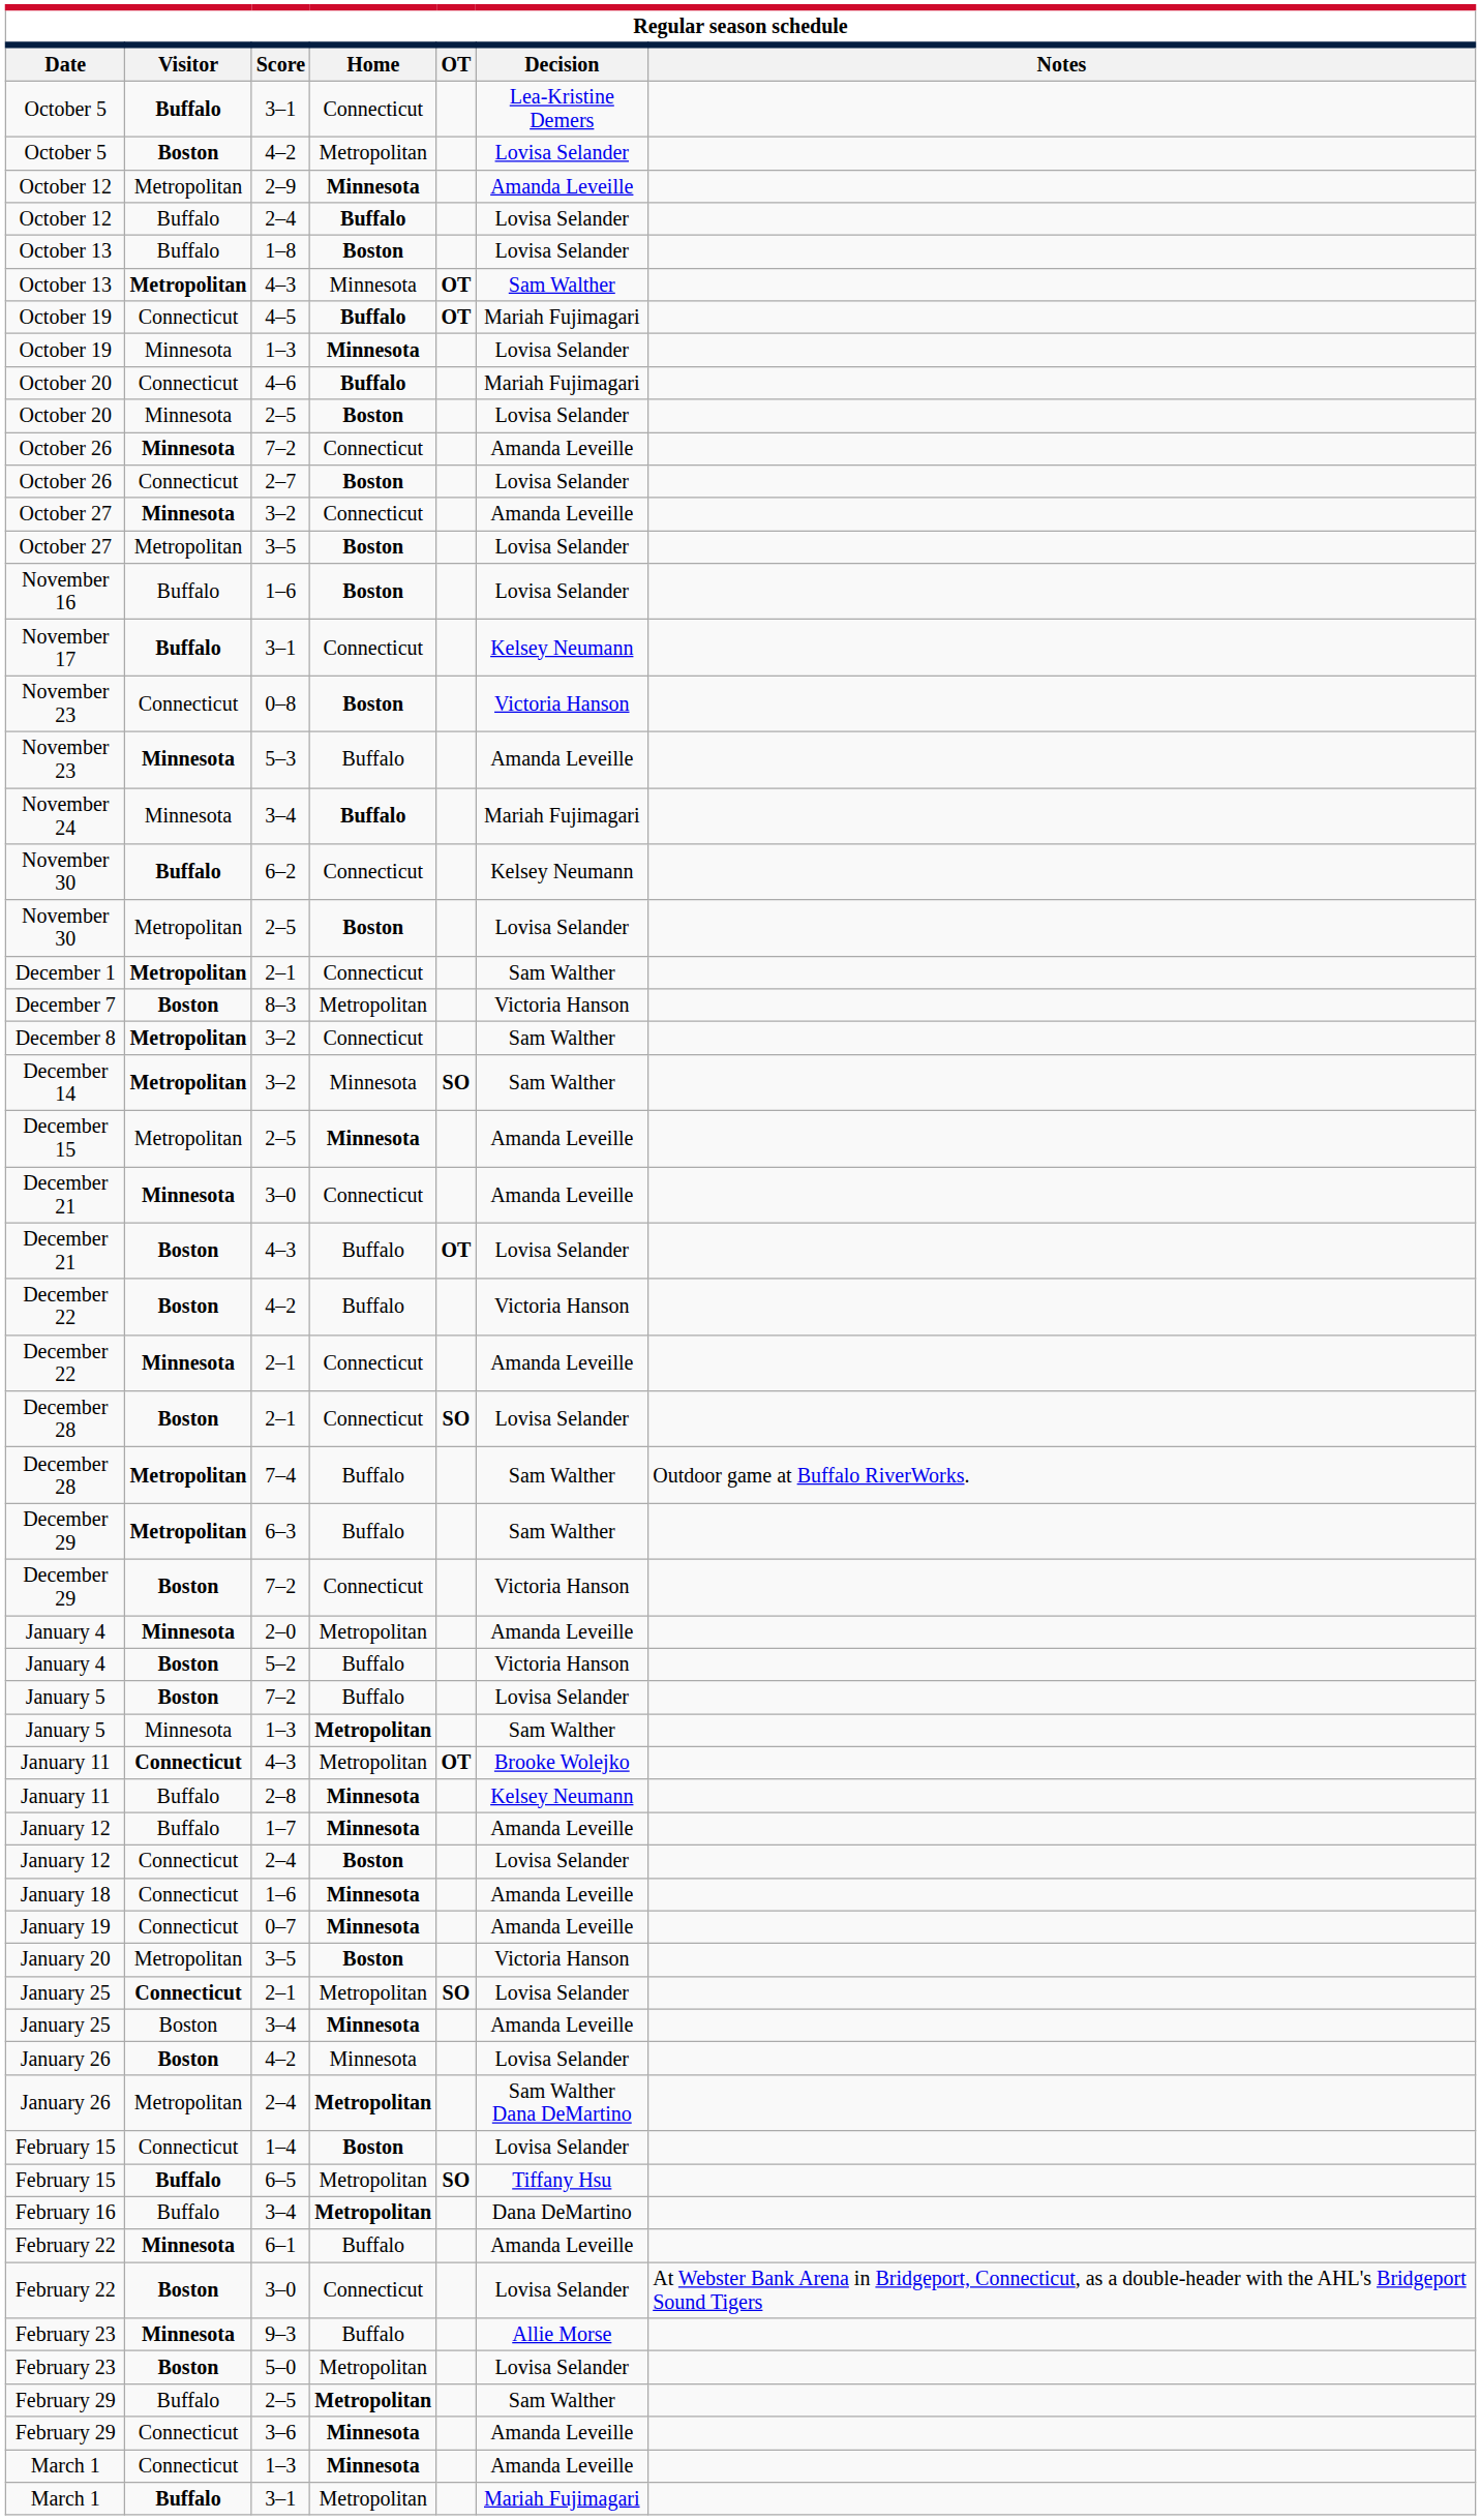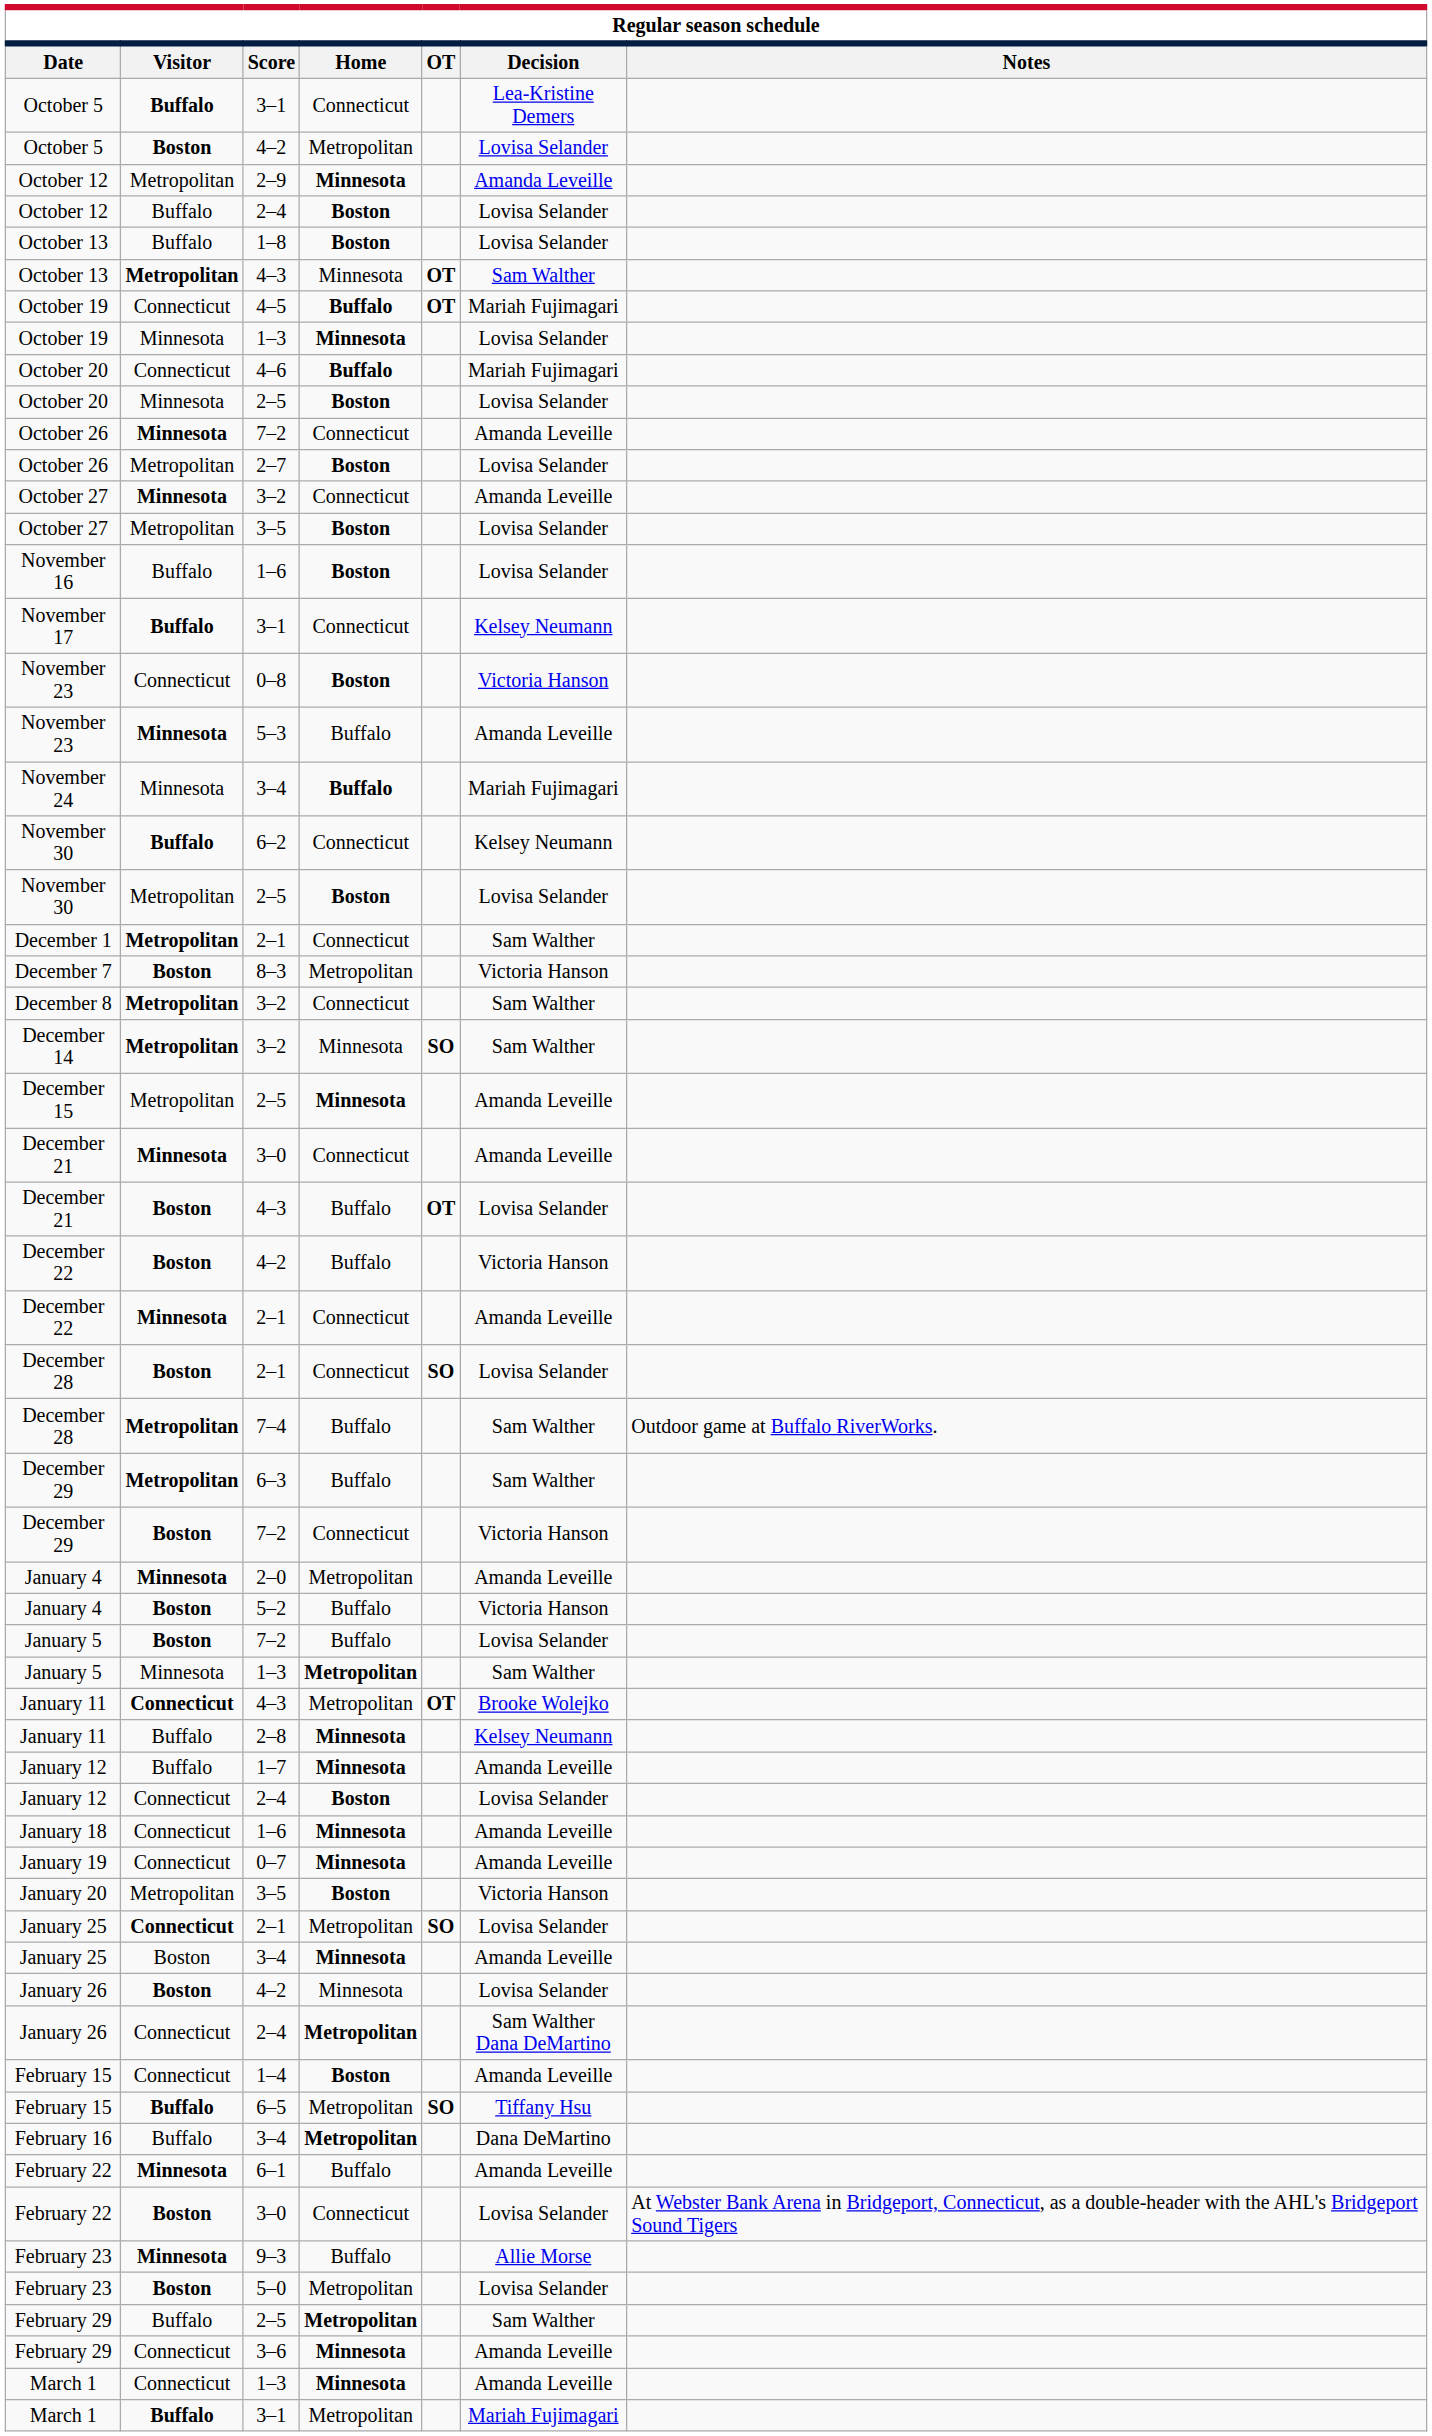October 12 / 2–4 | Home: Buffalo -> Boston
October 26 / 2–7 | Visitor: Connecticut -> Metropolitan
January 26 / 2–4 | Visitor: Metropolitan -> Connecticut
February 15 / 1–4 | Decision: Lovisa Selander -> Amanda Leveille
